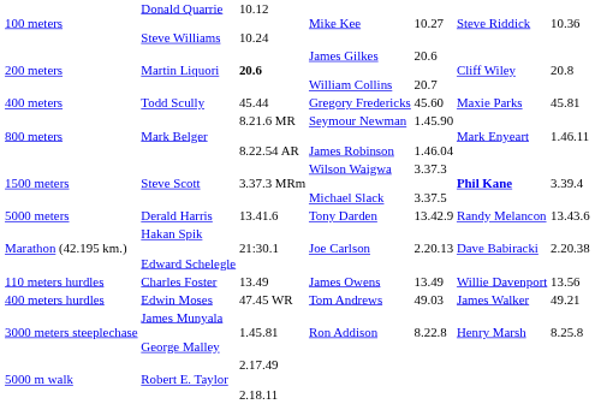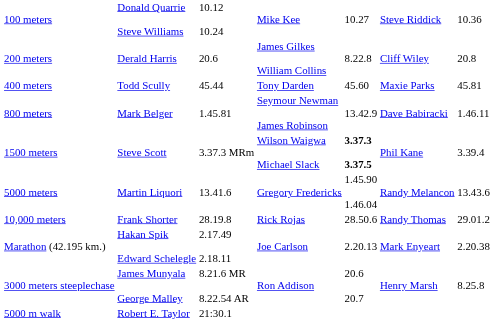200 meters | column 2: Martin Liquori -> Derald Harris
200 meters | column 3: bold -> normal
200 meters | column 5: 20.6 20.7 -> 8.22.8
400 meters | column 4: Gregory Fredericks -> Tony Darden
800 meters | column 3: 8.21.6 MR 8.22.54 AR -> 1.45.81
800 meters | column 5: 1.45.90 1.46.04 -> 13.42.9
800 meters | column 6: Mark Enyeart -> Dave Babiracki
1500 meters | column 5: normal -> bold
1500 meters | column 6: bold -> normal
5000 meters | column 2: Derald Harris -> Martin Liquori
5000 meters | column 4: Tony Darden -> Gregory Fredericks
5000 meters | column 5: 13.42.9 -> 1.45.90 1.46.04
+ row: 10,000 meters | Frank Shorter | 28.19.8 | Rick Rojas | 28.50.6 | Randy Thomas | 29.01.2
Marathon (42.195 km.) | column 3: 21:30.1 -> 2.17.49 2.18.11
Marathon (42.195 km.) | column 6: Dave Babiracki -> Mark Enyeart
- row: 110 meters hurdles | Charles Foster | 13.49 | James Owens | 13.49 | Willie Davenport | 13.56
- row: 400 meters hurdles | Edwin Moses | 47.45 WR | Tom Andrews | 49.03 | James Walker | 49.21
3000 meters steeplechase | column 3: 1.45.81 -> 8.21.6 MR 8.22.54 AR
3000 meters steeplechase | column 5: 8.22.8 -> 20.6 20.7
5000 m walk | column 3: 2.17.49 2.18.11 -> 21:30.1
